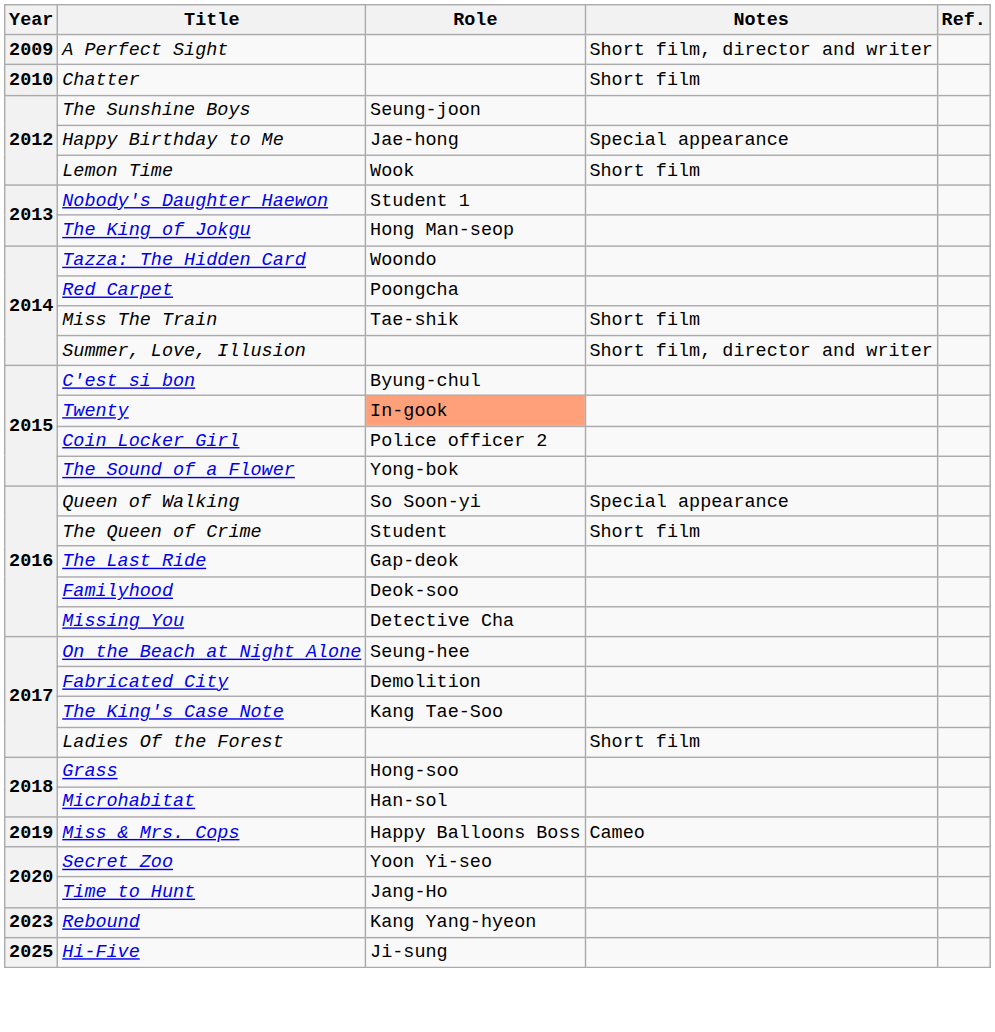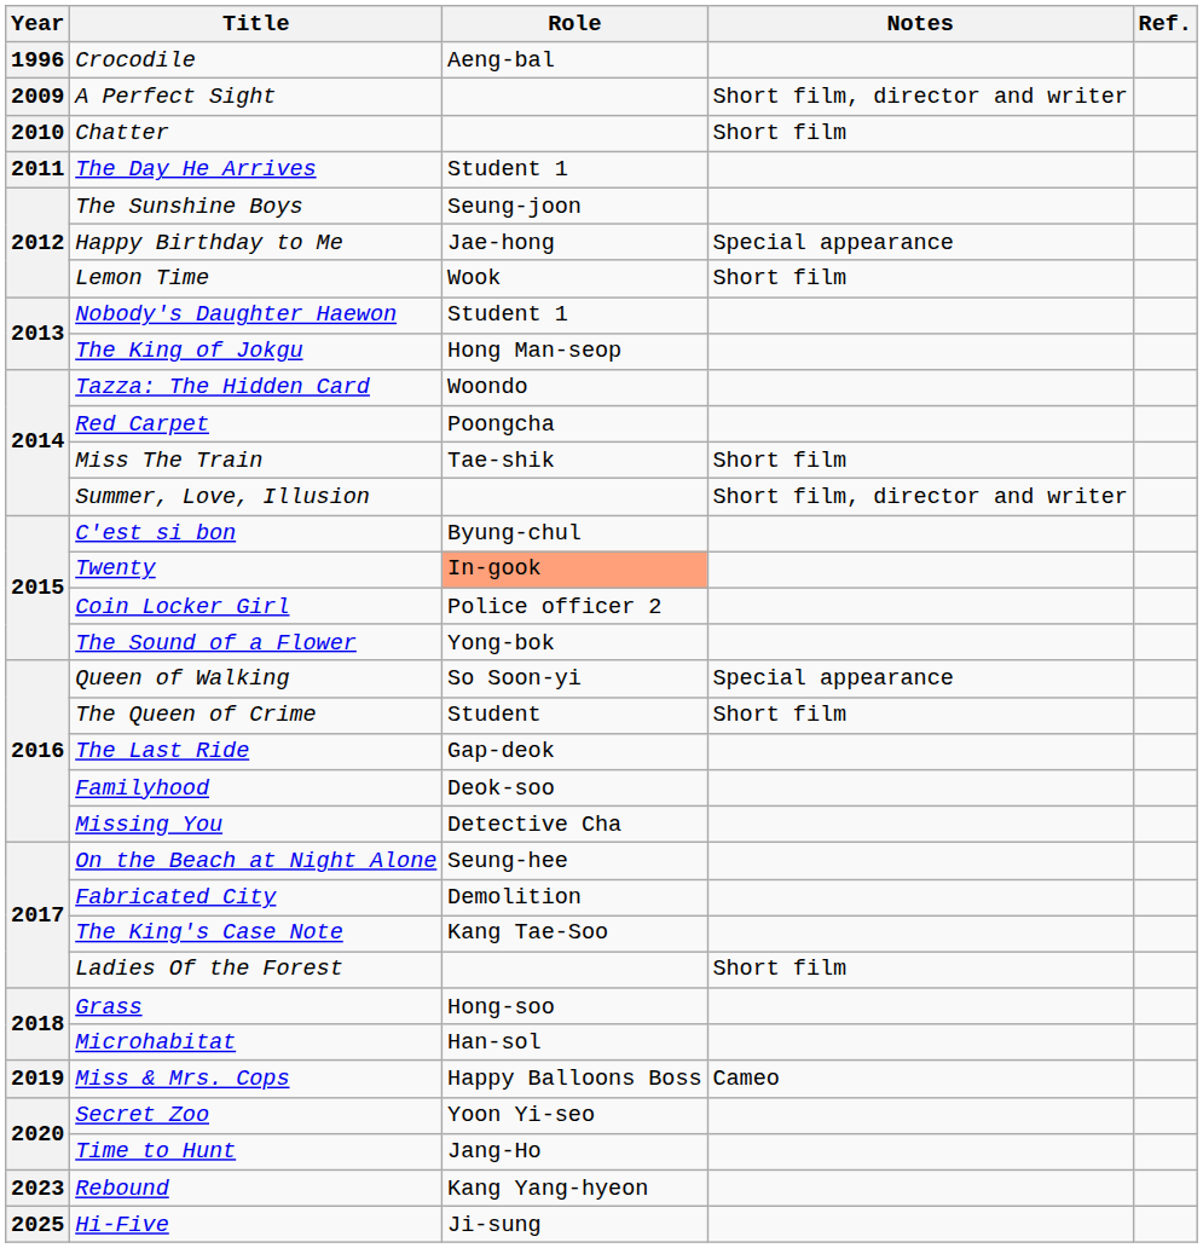+ row: 1996 | Crocodile | Aeng-bal
+ row: 2011 | The Day He Arrives | Student 1
